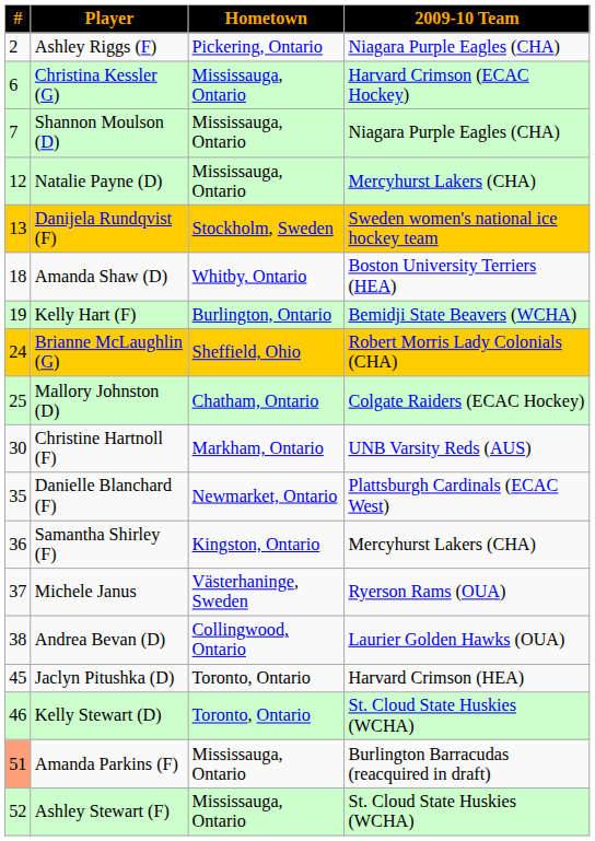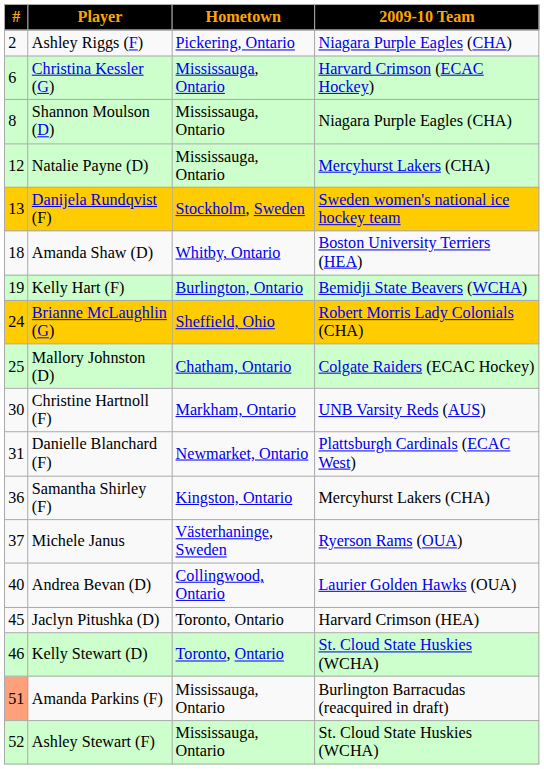Shannon Moulson (D) | #: 7 -> 8
Danielle Blanchard (F) | #: 35 -> 31
Andrea Bevan (D) | #: 38 -> 40
